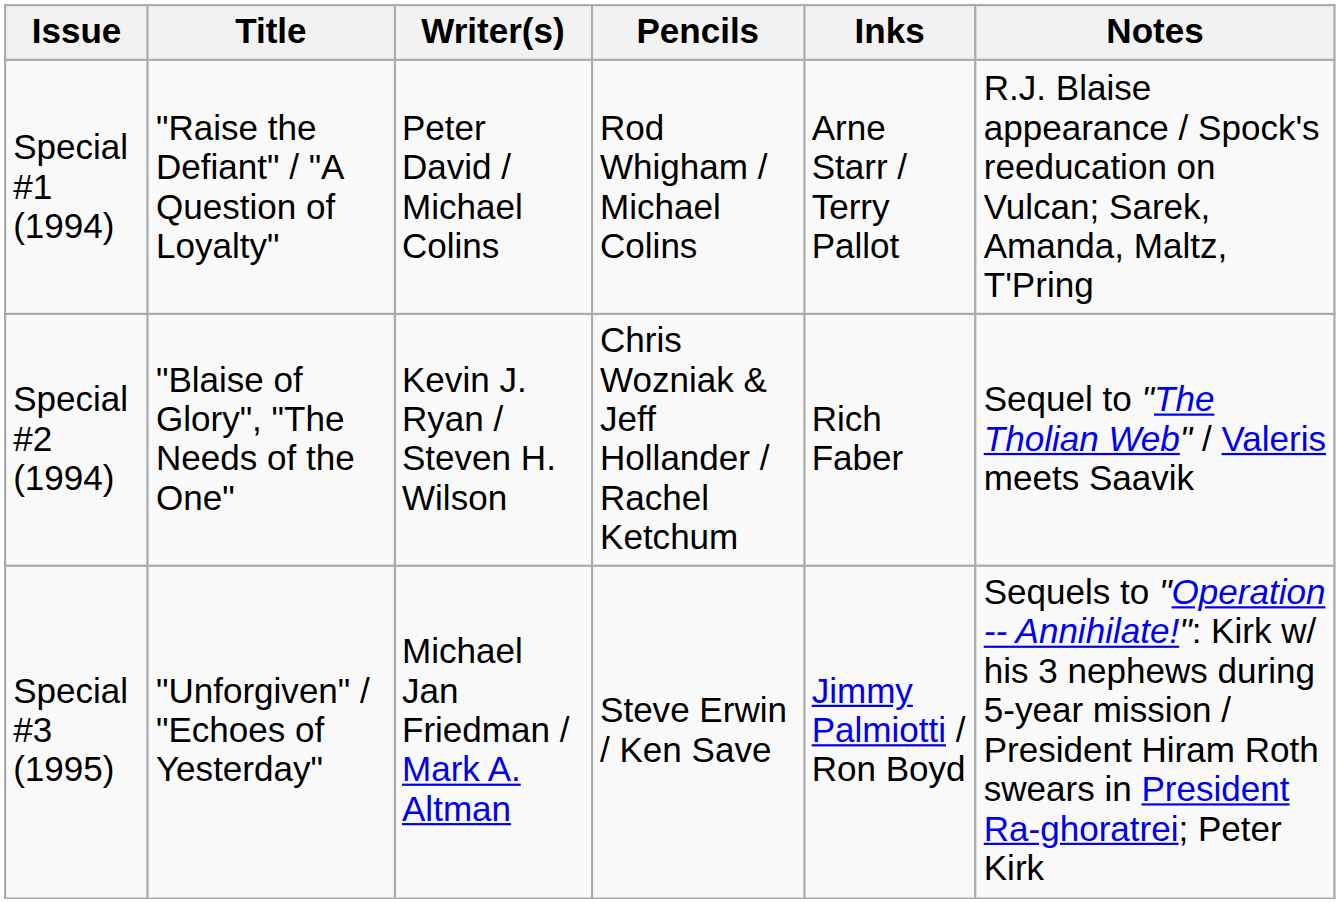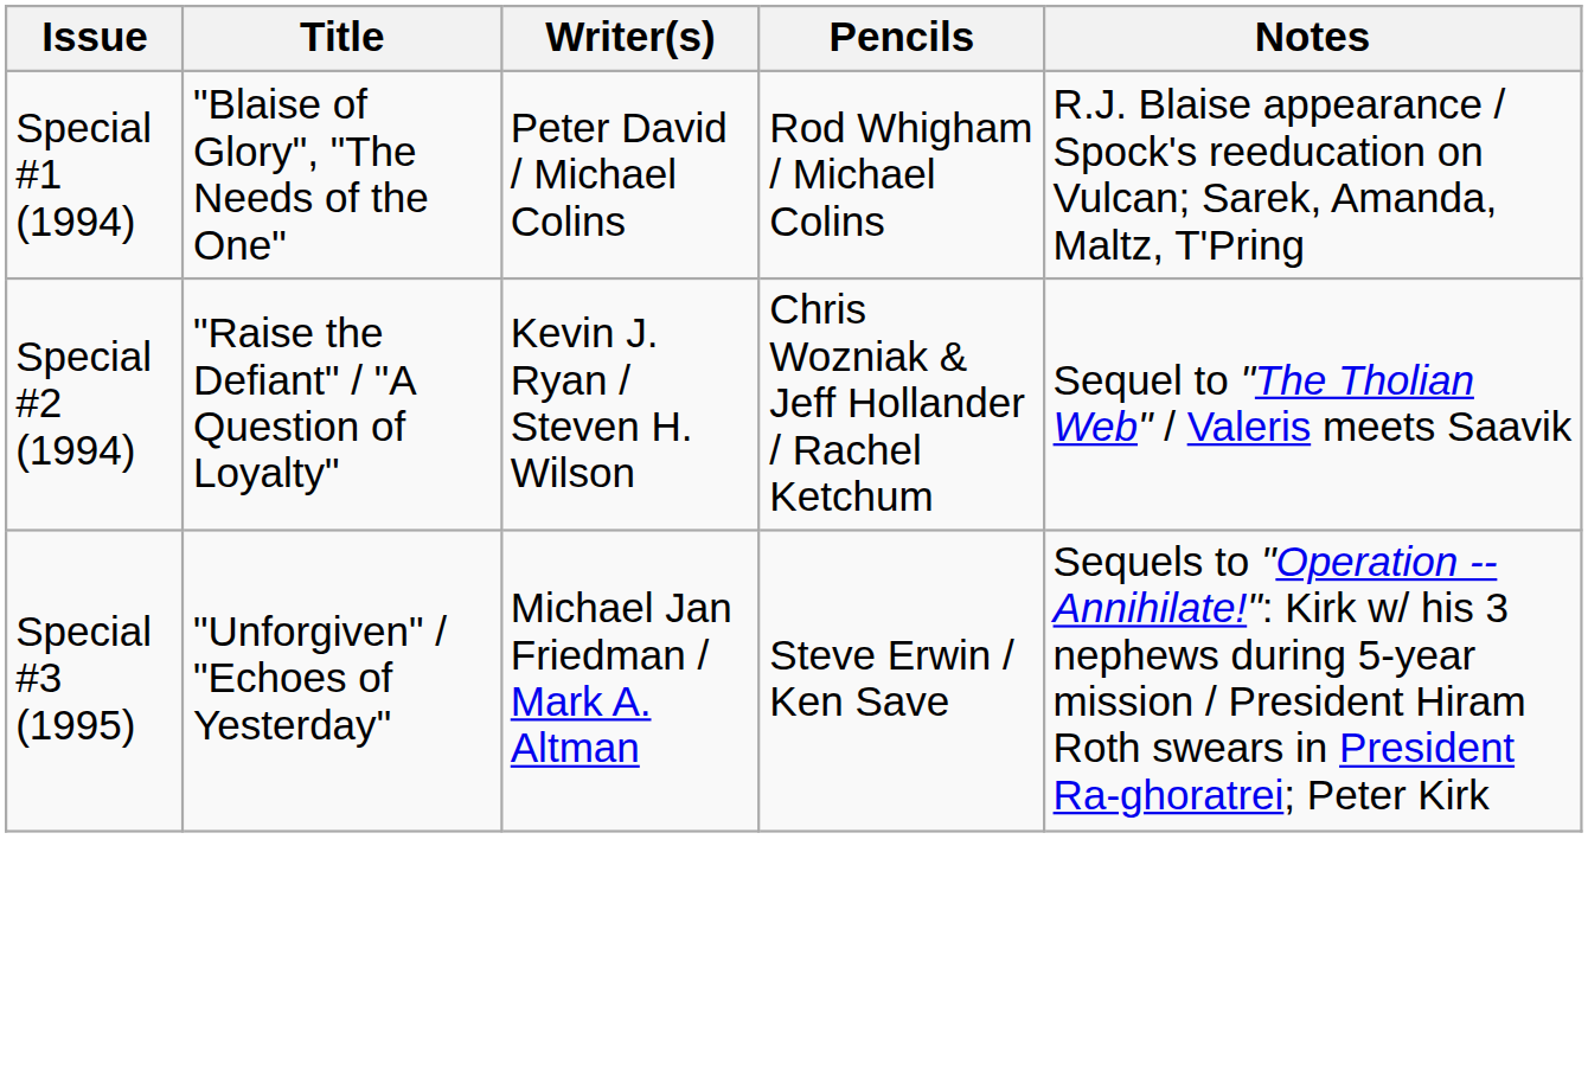- column: Inks | Arne Starr / Terry Pallot | Rich Faber | Jimmy Palmiotti / Ron Boyd
Special #1 (1994) | Title: "Raise the Defiant" / "A Question of Loyalty" -> "Blaise of Glory", "The Needs of the One"
Special #2 (1994) | Title: "Blaise of Glory", "The Needs of the One" -> "Raise the Defiant" / "A Question of Loyalty"
